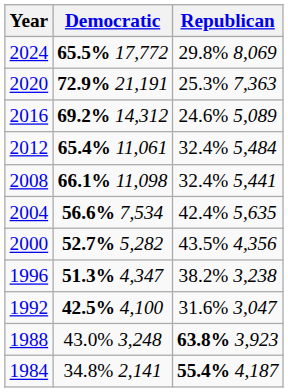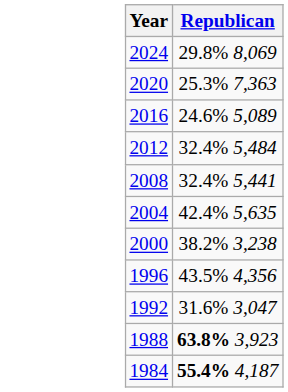- column: Democratic | 65.5% 17,772 | 72.9% 21,191 | 69.2% 14,312 | 65.4% 11,061 | 66.1% 11,098 | 56.6% 7,534 | 52.7% 5,282 | 51.3% 4,347 | 42.5% 4,100 | 43.0% 3,248 | 34.8% 2,141
2000 | Republican: 43.5% 4,356 -> 38.2% 3,238
1996 | Republican: 38.2% 3,238 -> 43.5% 4,356
